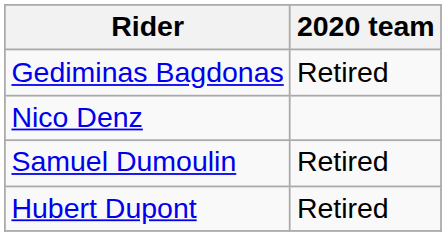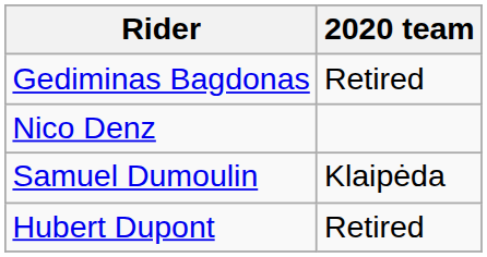Samuel Dumoulin | 2020 team: Retired -> Klaipėda
